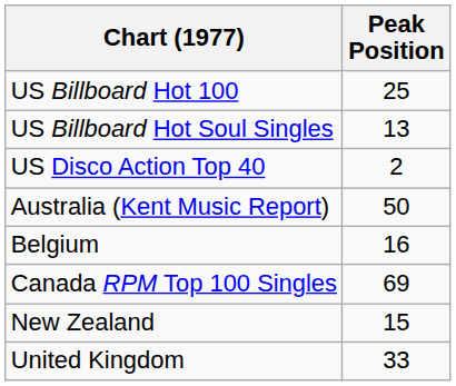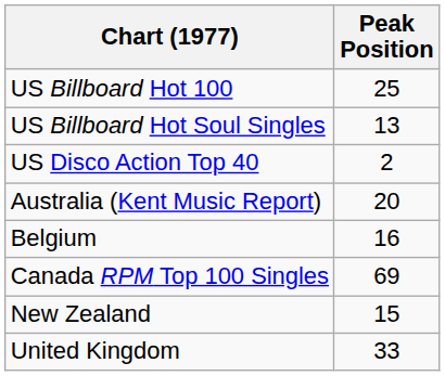Australia (Kent Music Report) | Peak Position: 50 -> 20
